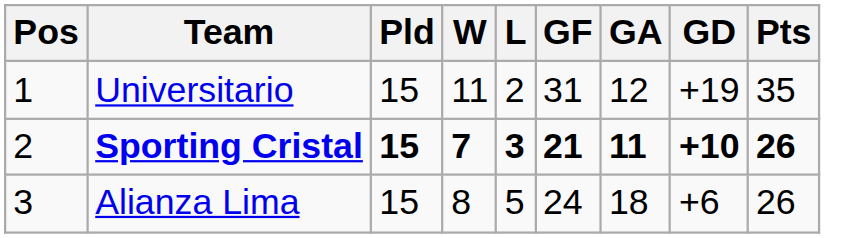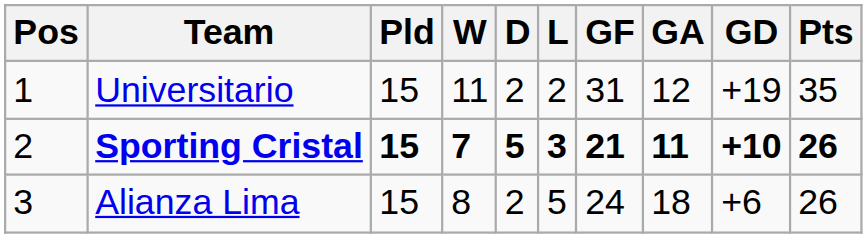+ column: D | 2 | 5 | 2
